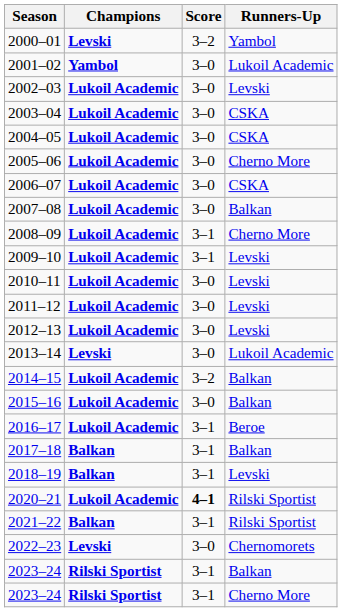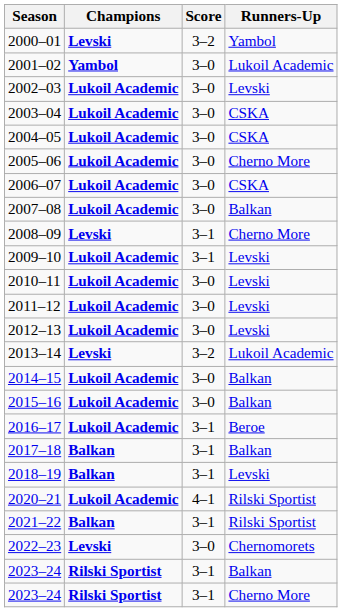2008–09 | Champions: Lukoil Academic -> Levski
2013–14 | Score: 3–0 -> 3–2
2014–15 | Score: 3–2 -> 3–0
2020–21 | Score: bold -> normal
